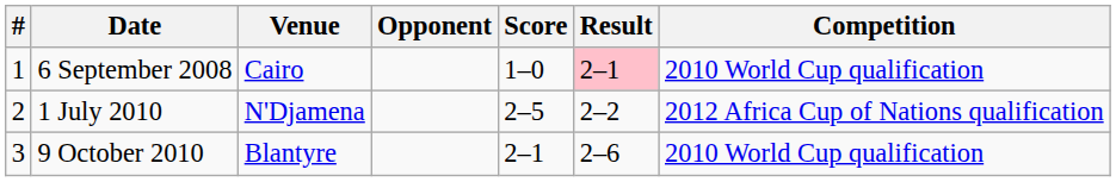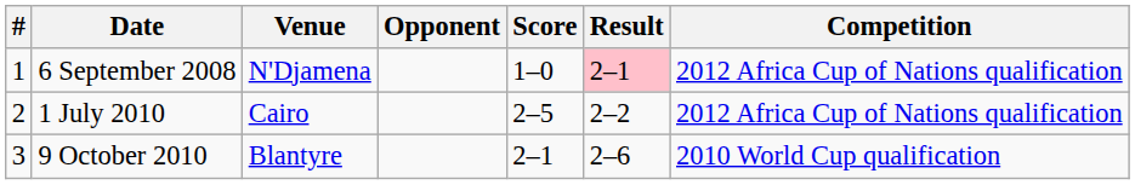6 September 2008 | Venue: Cairo -> N'Djamena
6 September 2008 | Competition: 2010 World Cup qualification -> 2012 Africa Cup of Nations qualification
1 July 2010 | Venue: N'Djamena -> Cairo
